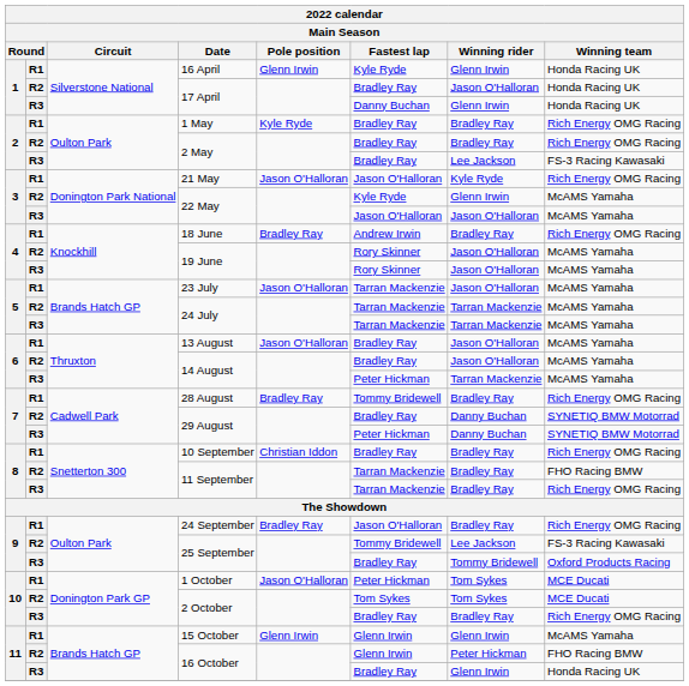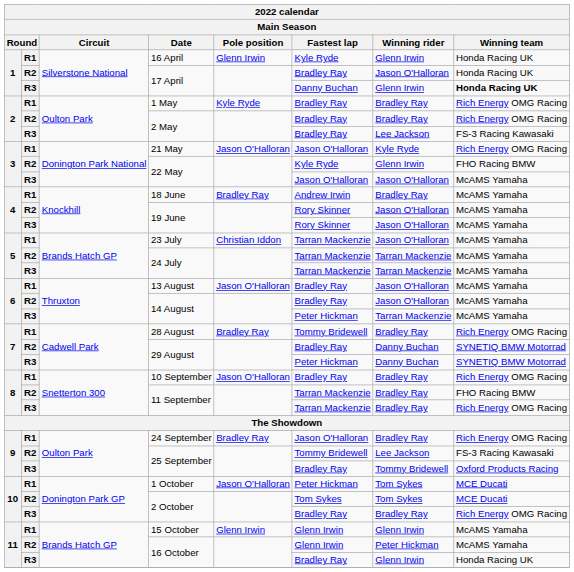R3 / 17 April | Winning team: normal -> bold
R2 / 22 May | Winning team: McAMS Yamaha -> FHO Racing BMW
18 June | Winning team: Rich Energy OMG Racing -> McAMS Yamaha
23 July | Pole position: Jason O'Halloran -> Christian Iddon
10 September | Pole position: Christian Iddon -> Jason O'Halloran
R2 / 16 October | Winning team: FHO Racing BMW -> McAMS Yamaha
